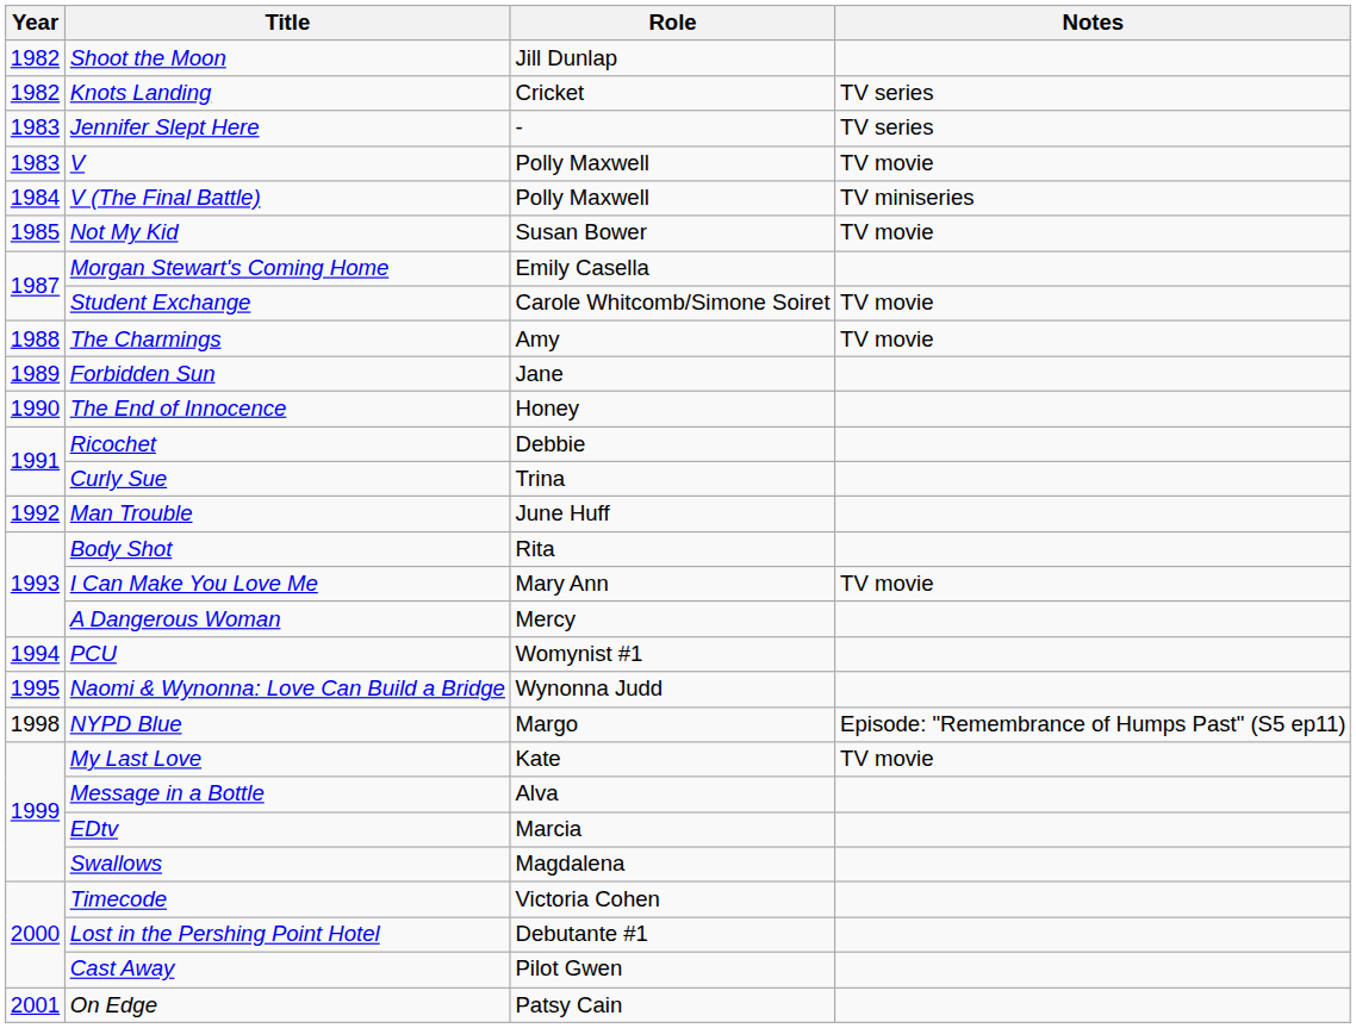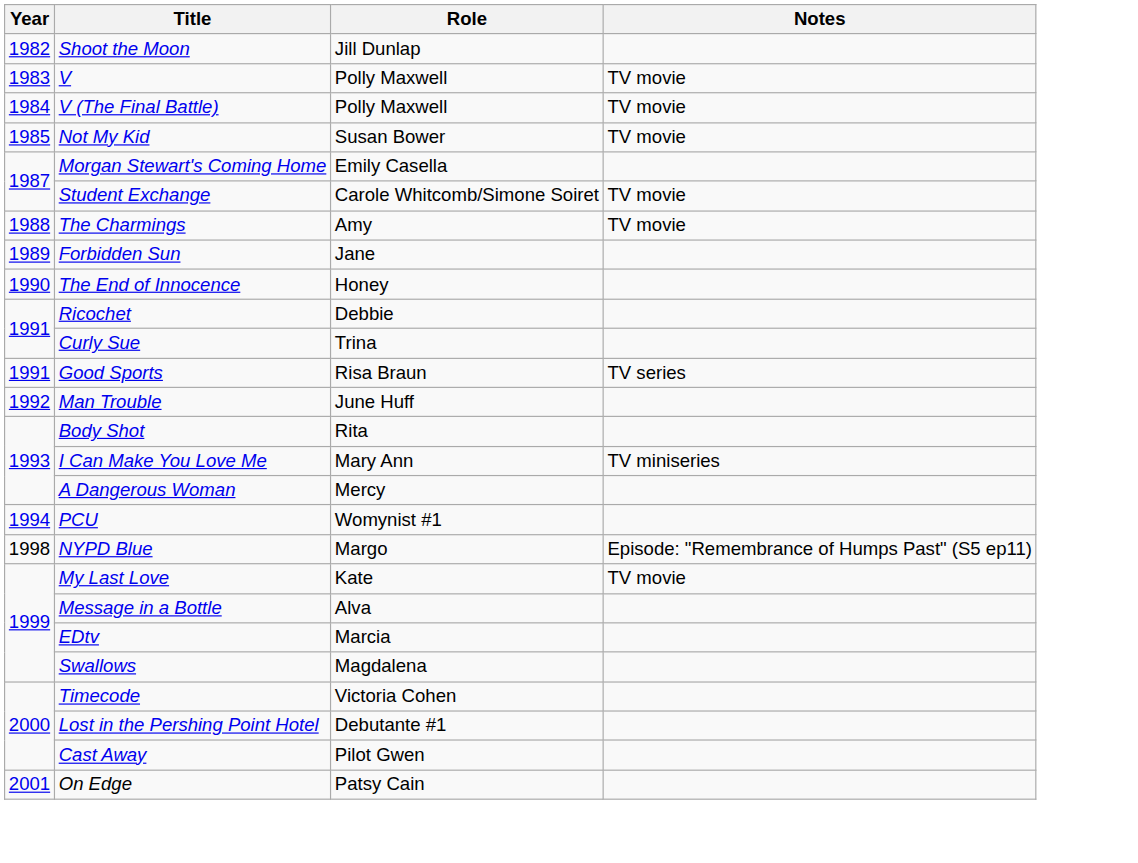- row: 1982 | Knots Landing | Cricket | TV series
- row: 1983 | Jennifer Slept Here | - | TV series
V (The Final Battle) | Notes: TV miniseries -> TV movie
+ row: 1991 | Good Sports | Risa Braun | TV series
I Can Make You Love Me | Notes: TV movie -> TV miniseries
- row: 1995 | Naomi & Wynonna: Love Can Build a Bridge | Wynonna Judd
